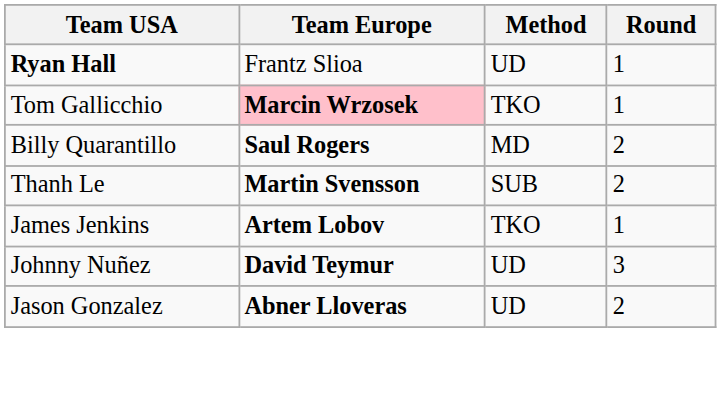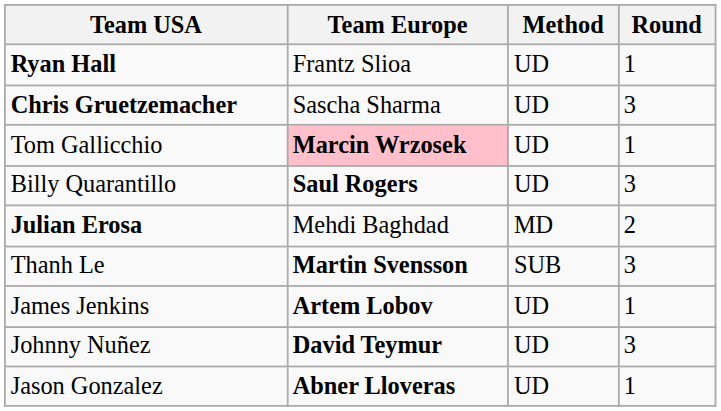+ row: Chris Gruetzemacher | Sascha Sharma | UD | 3
Tom Gallicchio | Method: TKO -> UD
Billy Quarantillo | Method: MD -> UD
Billy Quarantillo | Round: 2 -> 3
+ row: Julian Erosa | Mehdi Baghdad | MD | 2
Thanh Le | Round: 2 -> 3
James Jenkins | Method: TKO -> UD
Jason Gonzalez | Round: 2 -> 1
